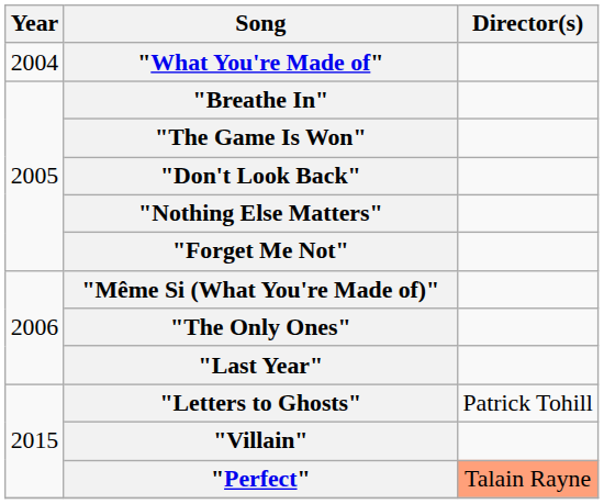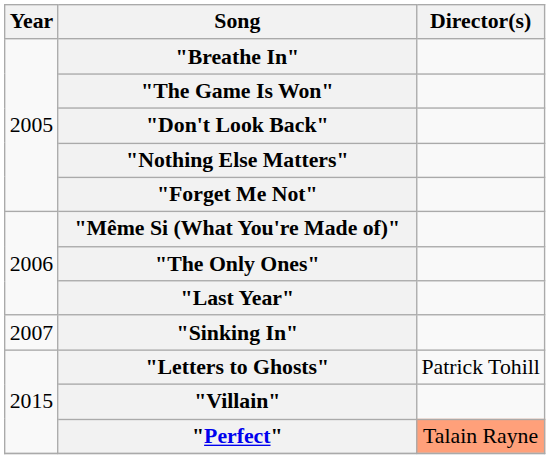- row: 2004 | "What You're Made of"
+ row: 2007 | "Sinking In"
